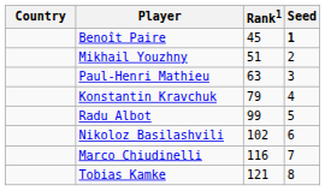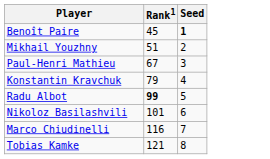- column: Country
Paul-Henri Mathieu | Rank1: 63 -> 67
Radu Albot | Rank1: normal -> bold
Nikoloz Basilashvili | Rank1: 102 -> 101
